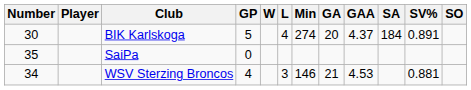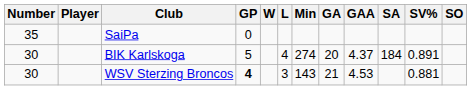rows swapped: BIK Karlskoga <-> SaiPa
WSV Sterzing Broncos | Number: 34 -> 30
WSV Sterzing Broncos | GP: normal -> bold
WSV Sterzing Broncos | Min: 146 -> 143
